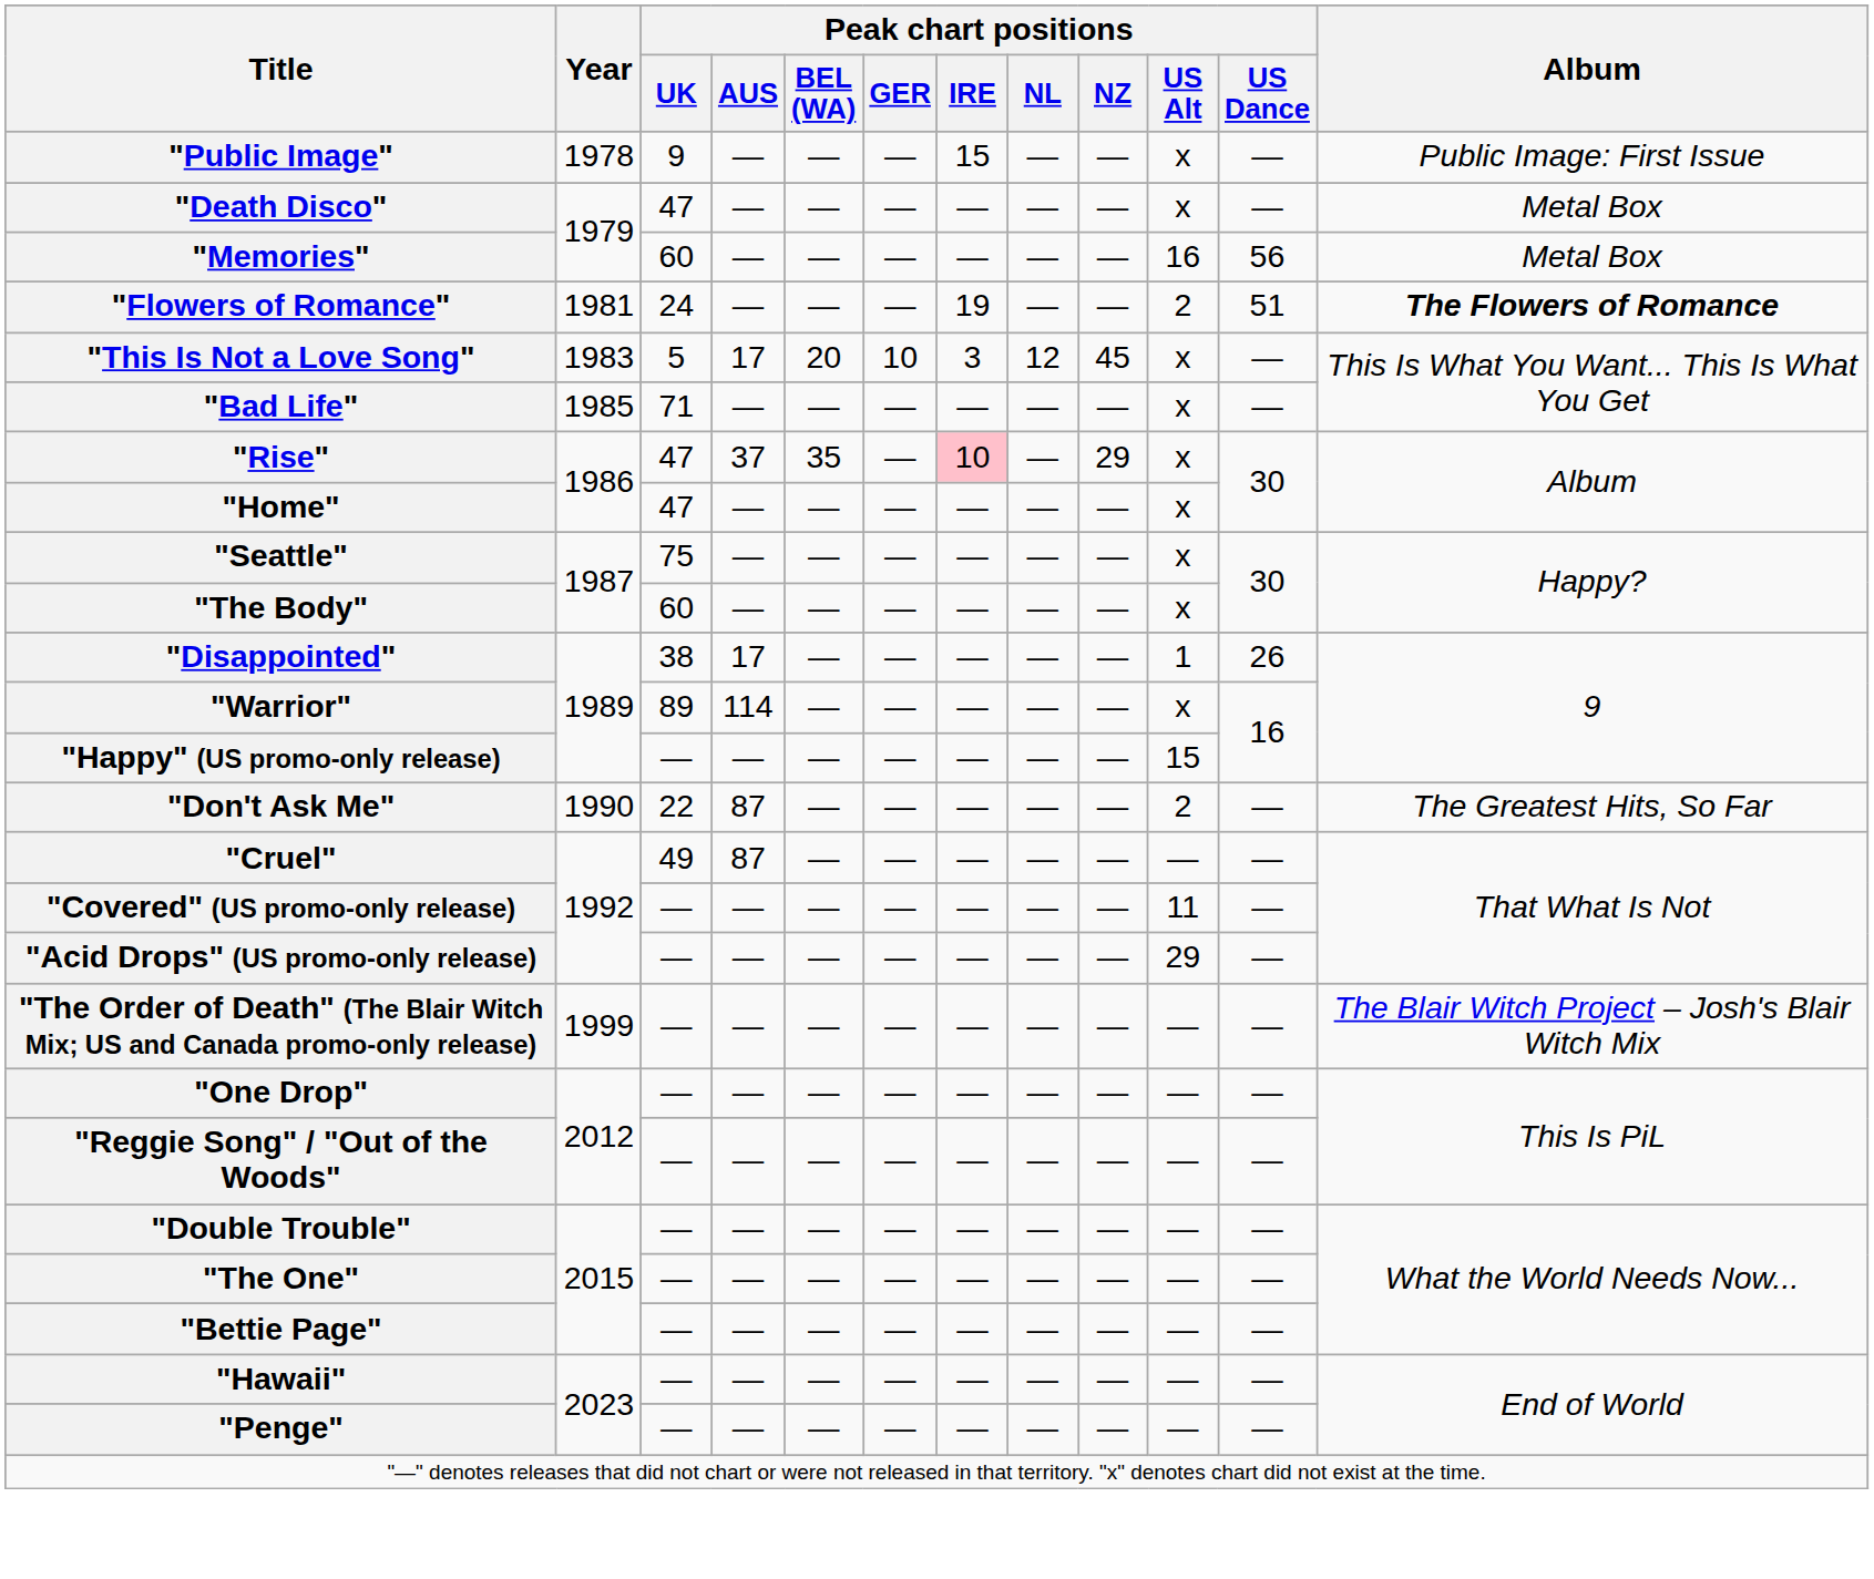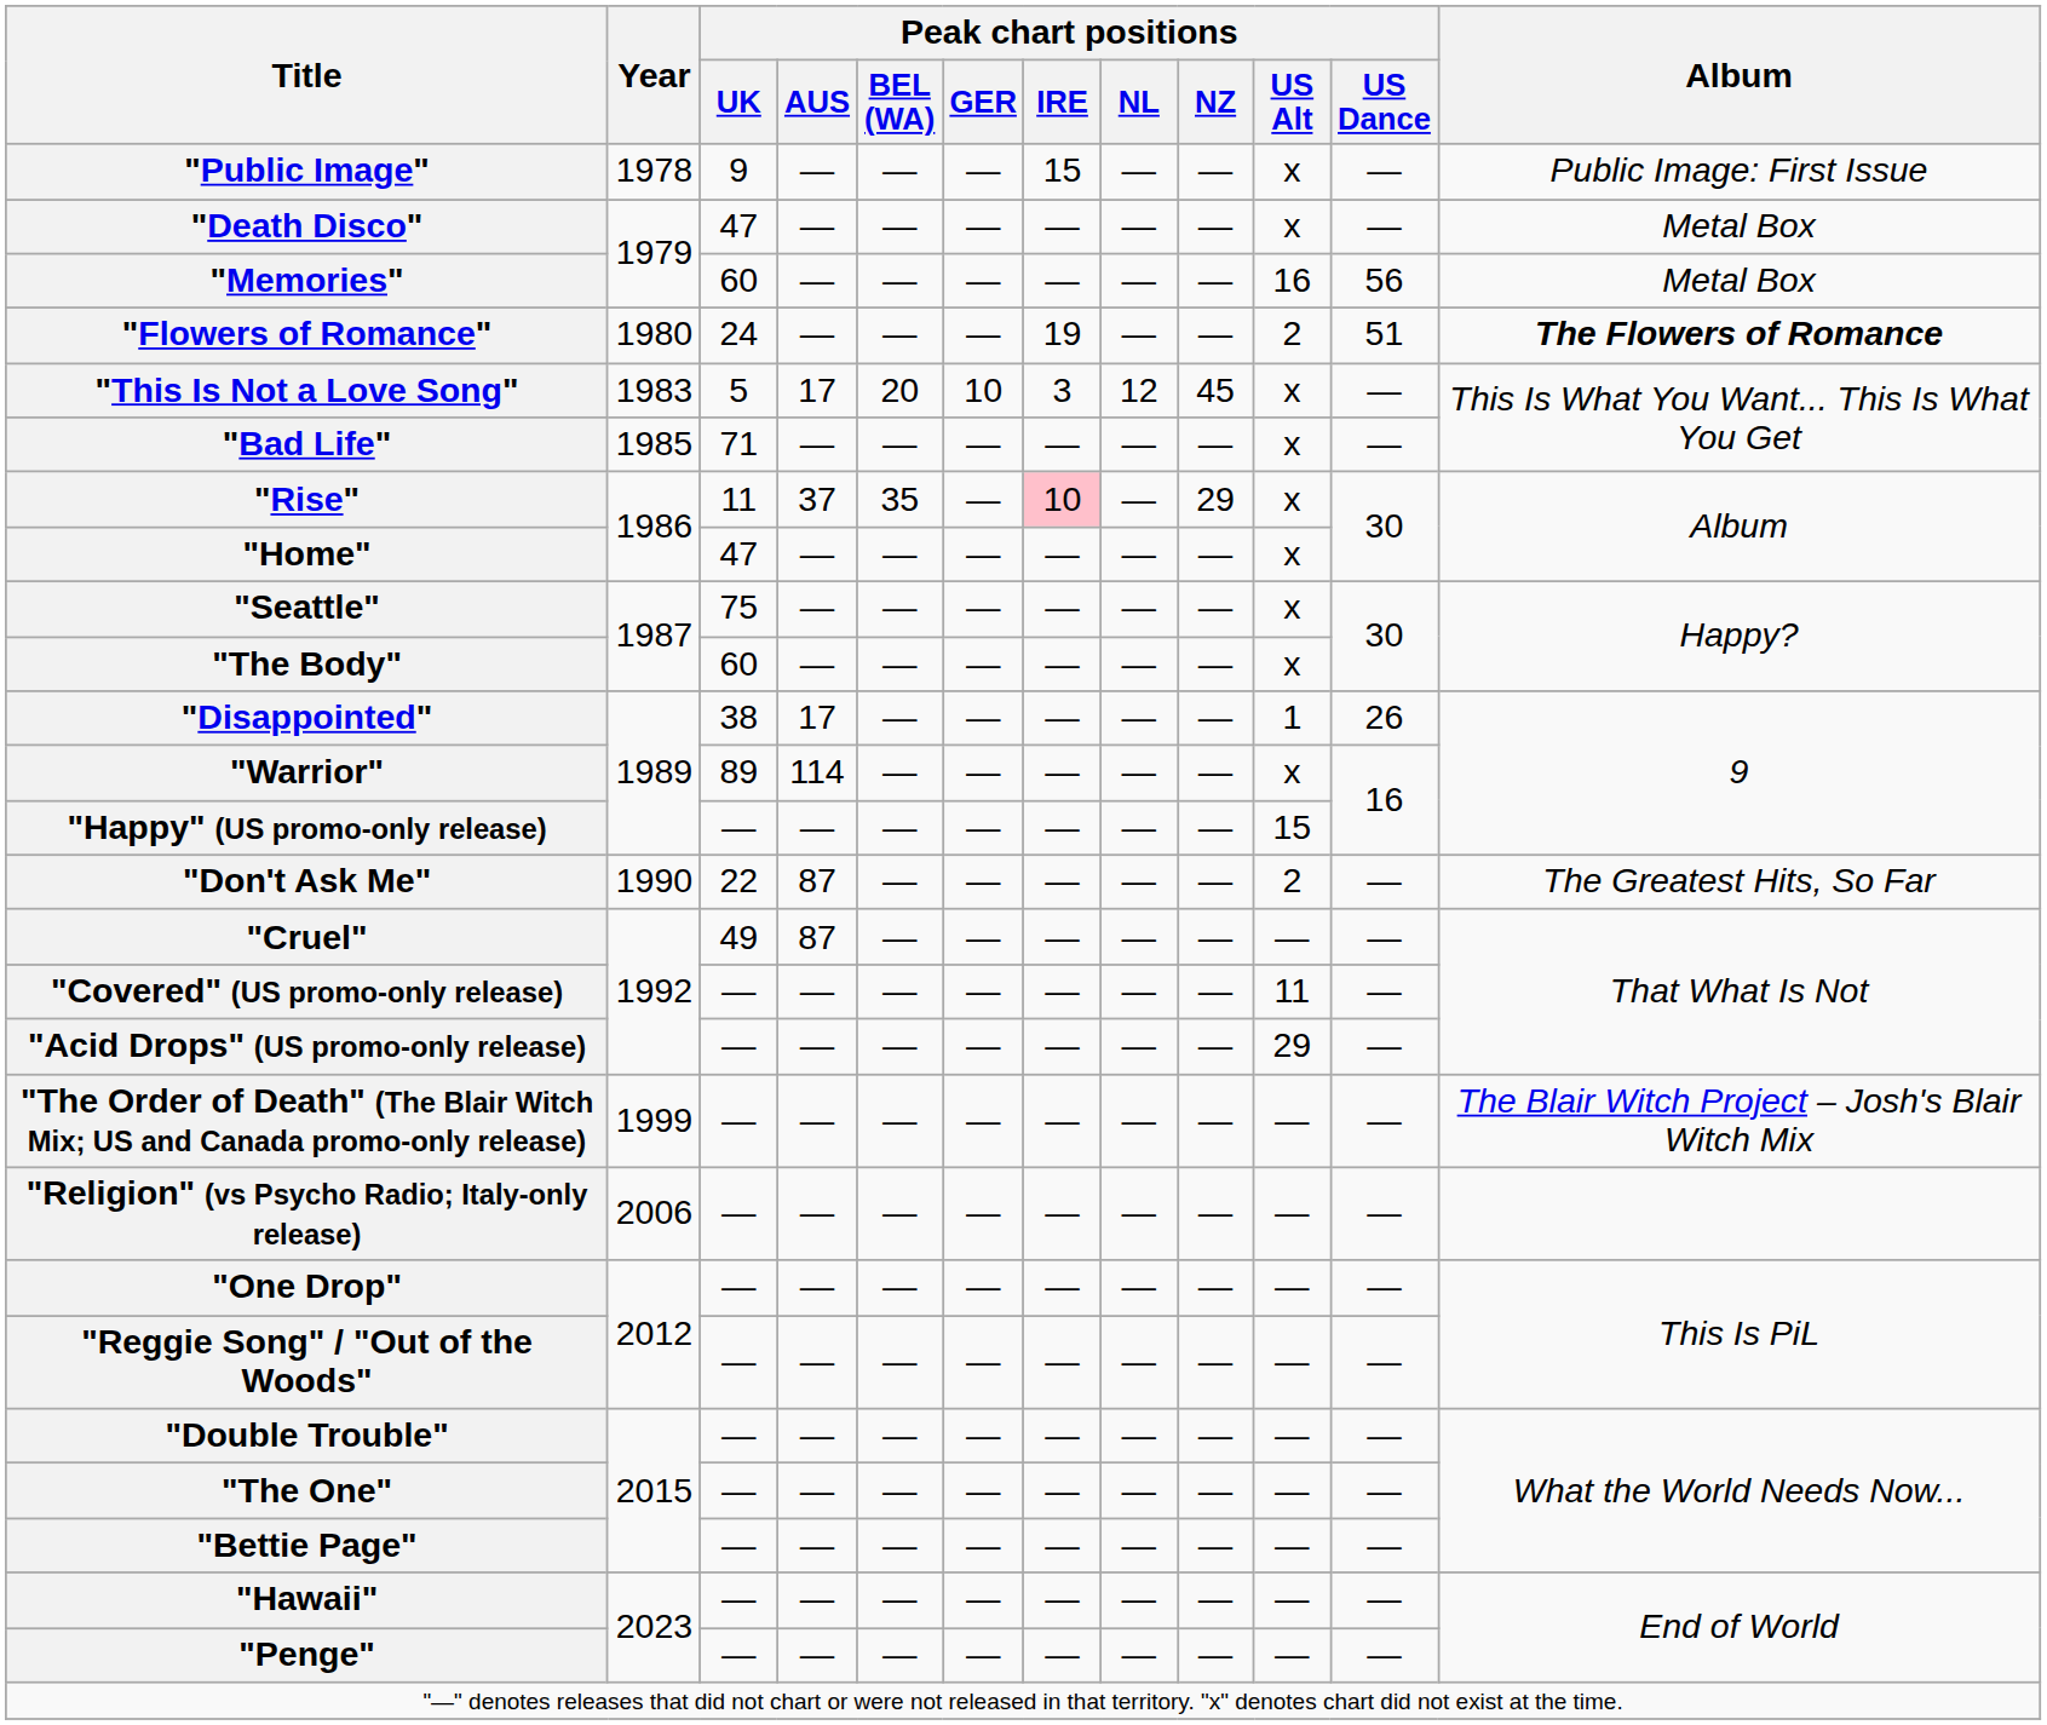"Flowers of Romance" | Year: 1981 -> 1980
"Rise" | Peak chart positions / UK: 47 -> 11
+ row: "Religion" (vs Psycho Radio; Italy-only release) | 2006 | — | — | — | — | — | — | — | — | —
